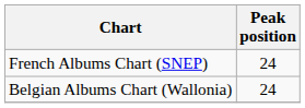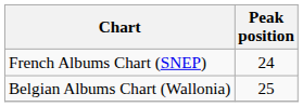Belgian Albums Chart (Wallonia) | Peak position: 24 -> 25
